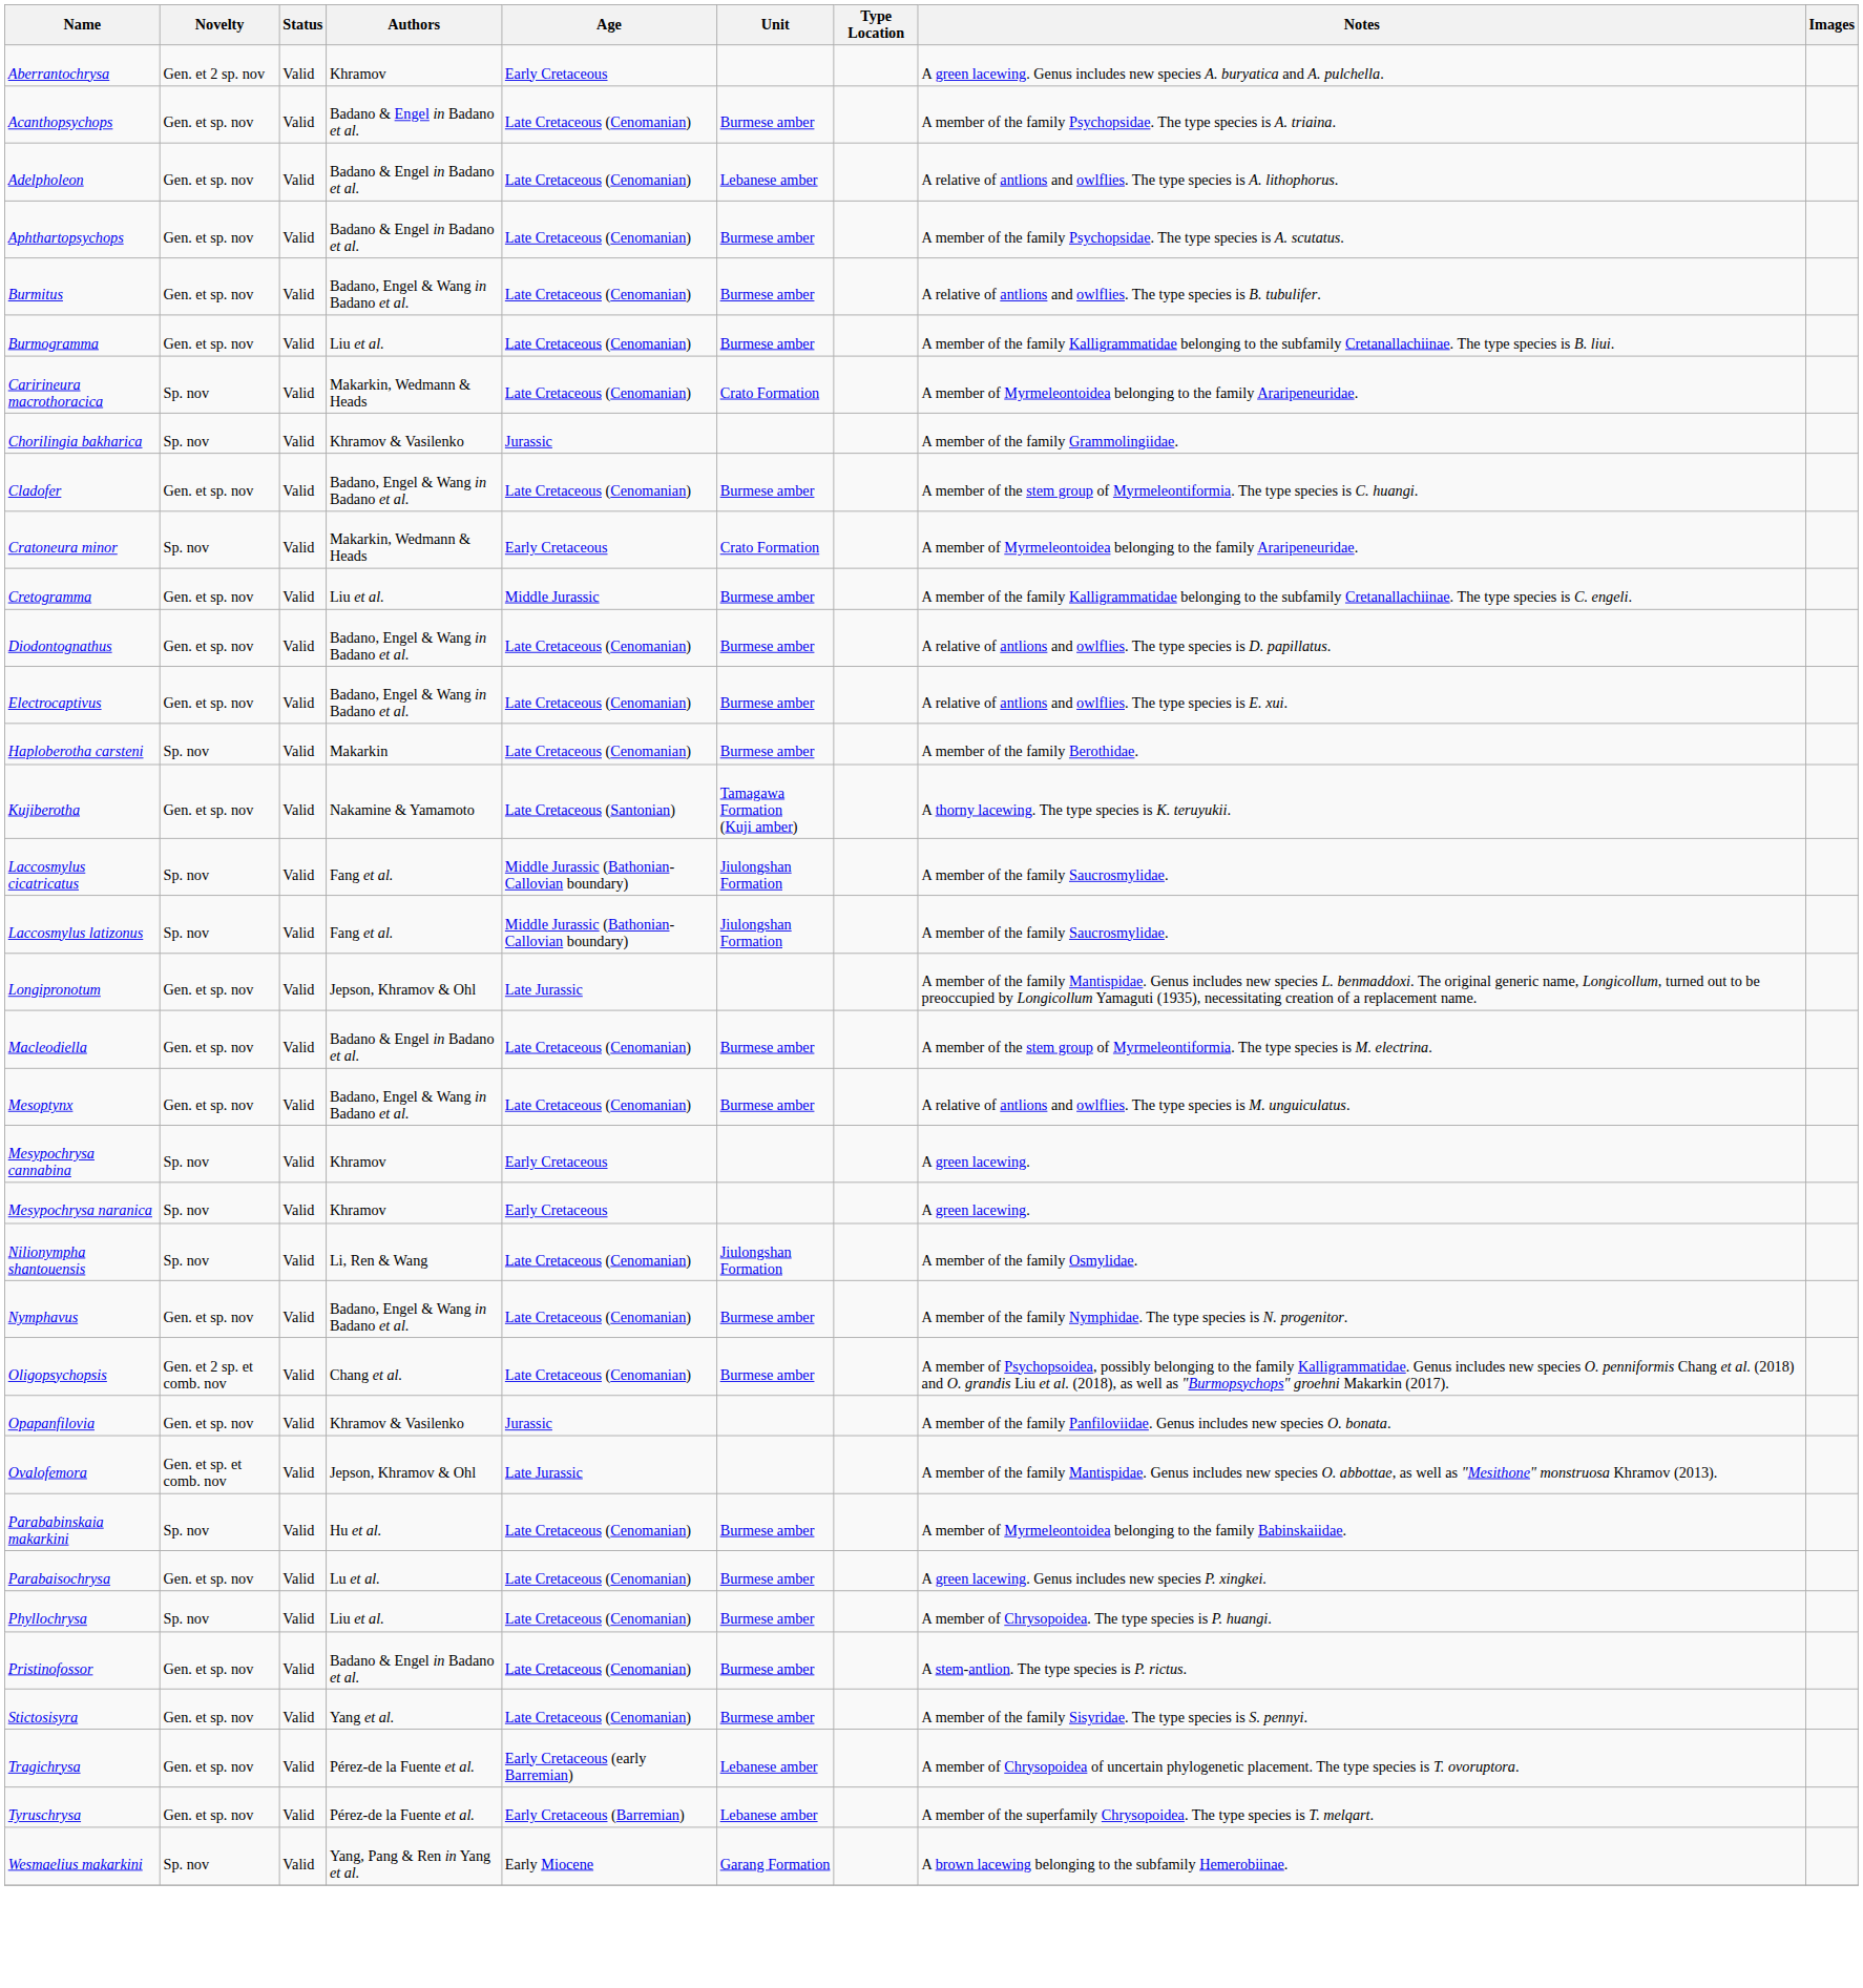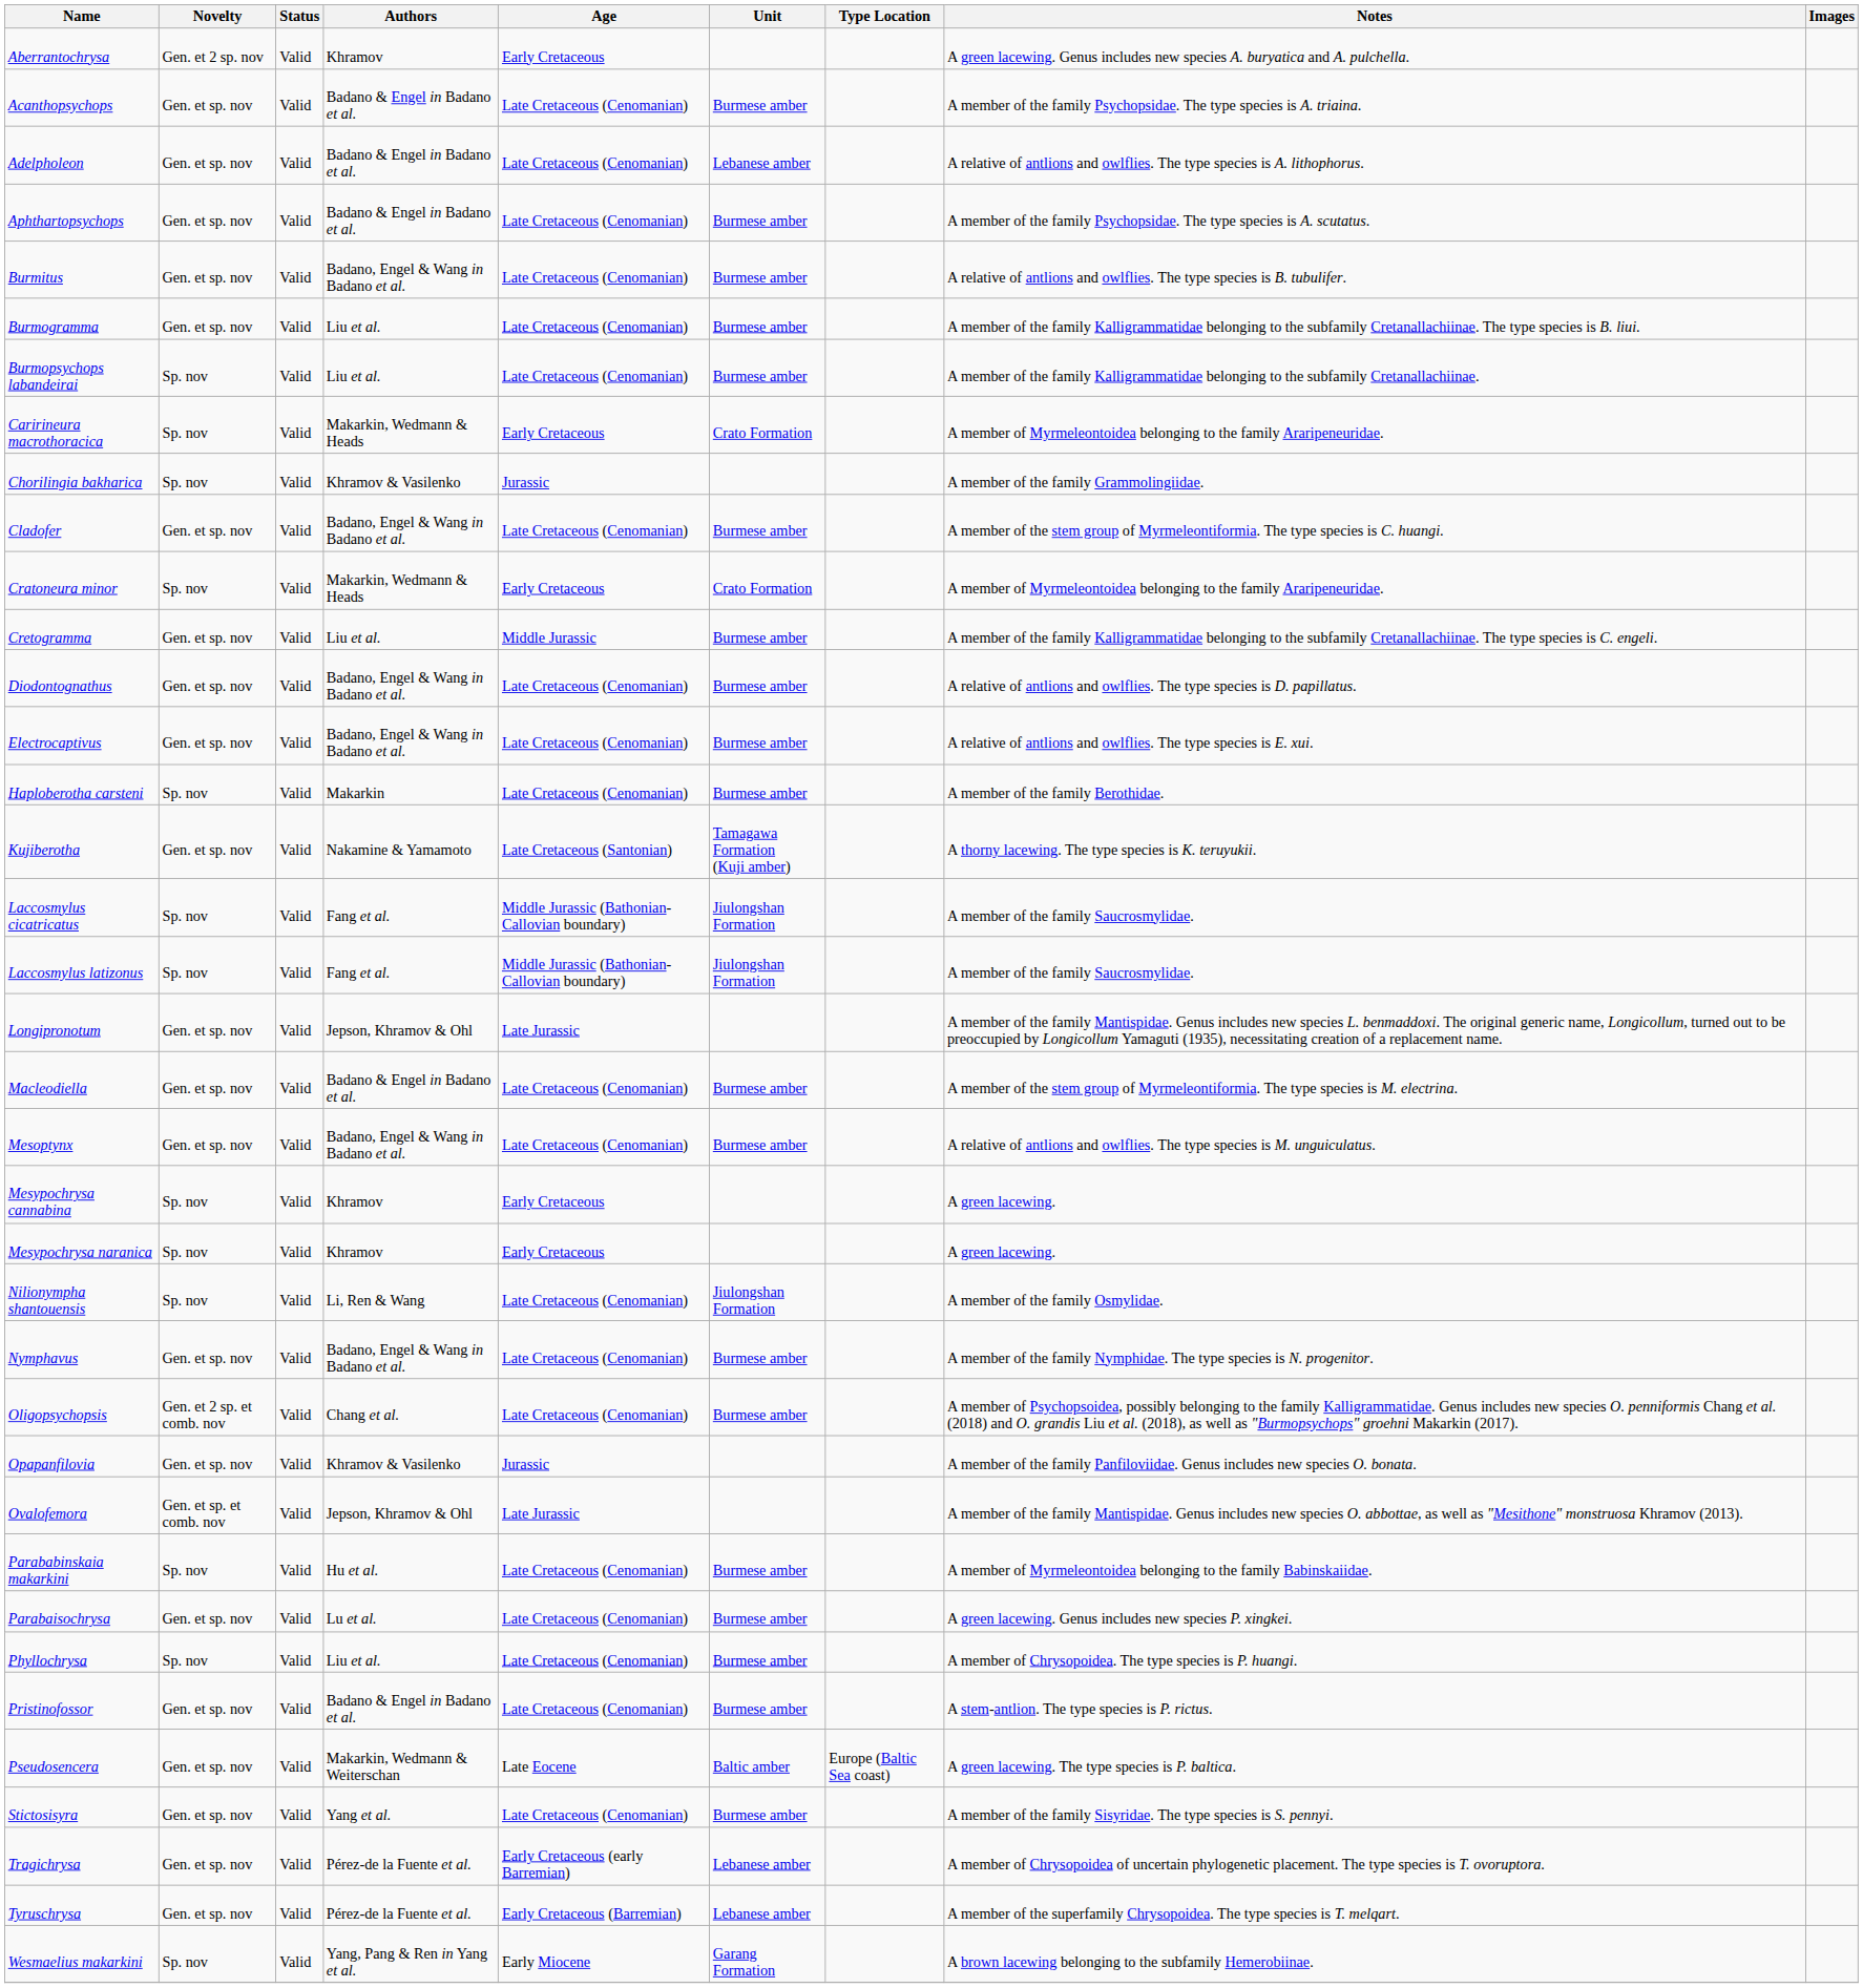+ row: Burmopsychops labandeirai | Sp. nov | Valid | Liu et al. | Late Cretaceous (Cenomanian) | Burmese amber | A member of the family Kalligrammatidae belonging to the subfamily Cretanallachiinae.
Caririneura macrothoracica | Age: Late Cretaceous (Cenomanian) -> Early Cretaceous
+ row: Pseudosencera | Gen. et sp. nov | Valid | Makarkin, Wedmann & Weiterschan | Late Eocene | Baltic amber | Europe (Baltic Sea coast) | A green lacewing. The type species is P. baltica.
